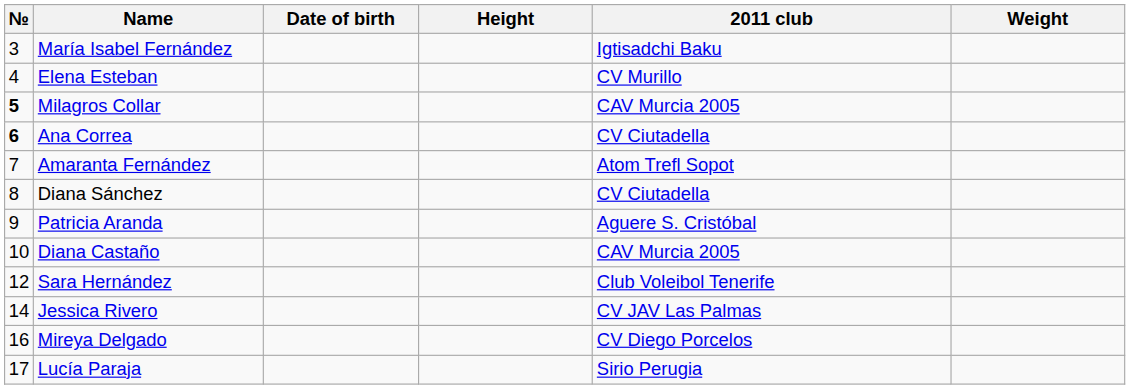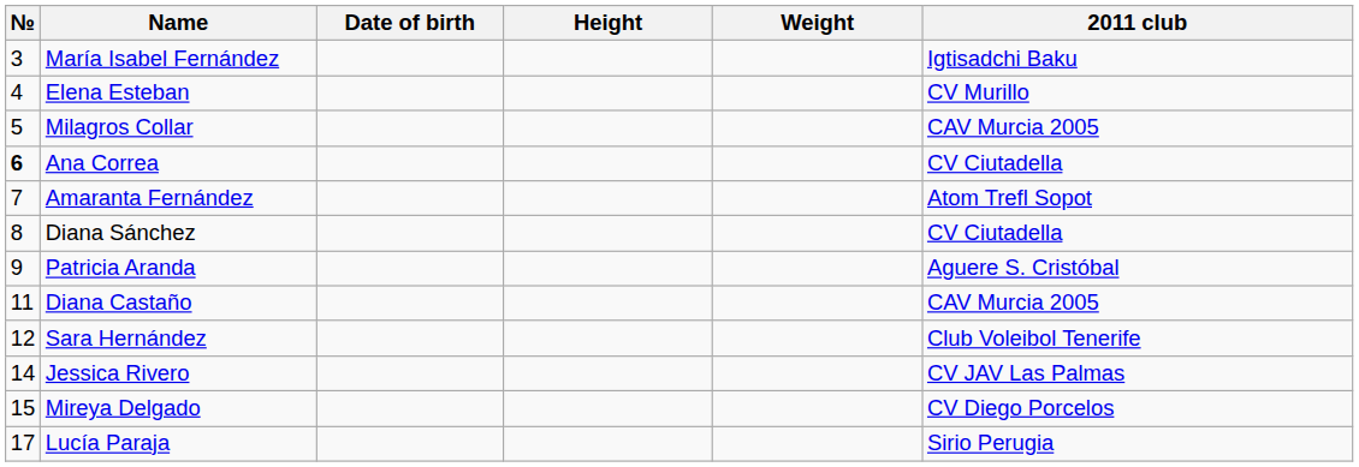columns swapped: Weight <-> 2011 club
Milagros Collar | №: bold -> normal
Diana Castaño | №: 10 -> 11
Mireya Delgado | №: 16 -> 15
